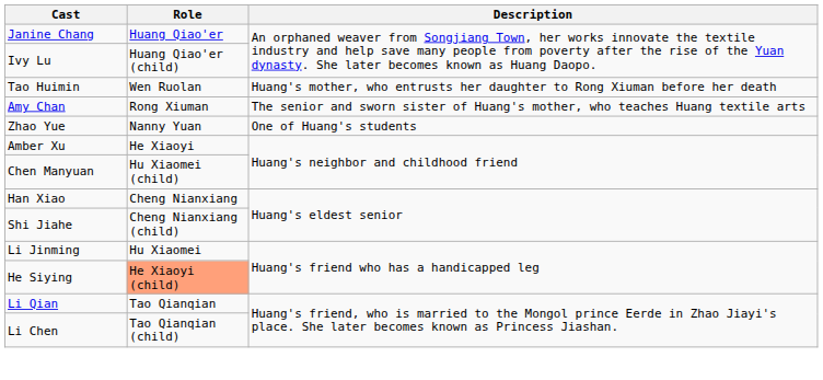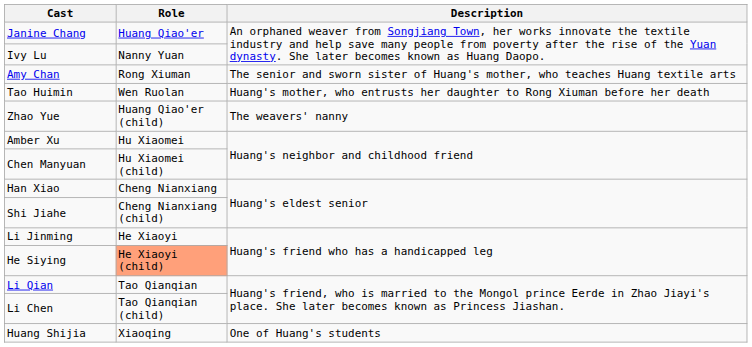Ivy Lu | Role: Huang Qiao'er (child) -> Nanny Yuan
rows swapped: Tao Huimin <-> Amy Chan
Zhao Yue | Role: Nanny Yuan -> Huang Qiao'er (child)
Zhao Yue | Description: One of Huang's students -> The weavers' nanny
Amber Xu | Role: He Xiaoyi -> Hu Xiaomei
Li Jinming | Role: Hu Xiaomei -> He Xiaoyi
+ row: Huang Shijia | Xiaoqing | One of Huang's students
